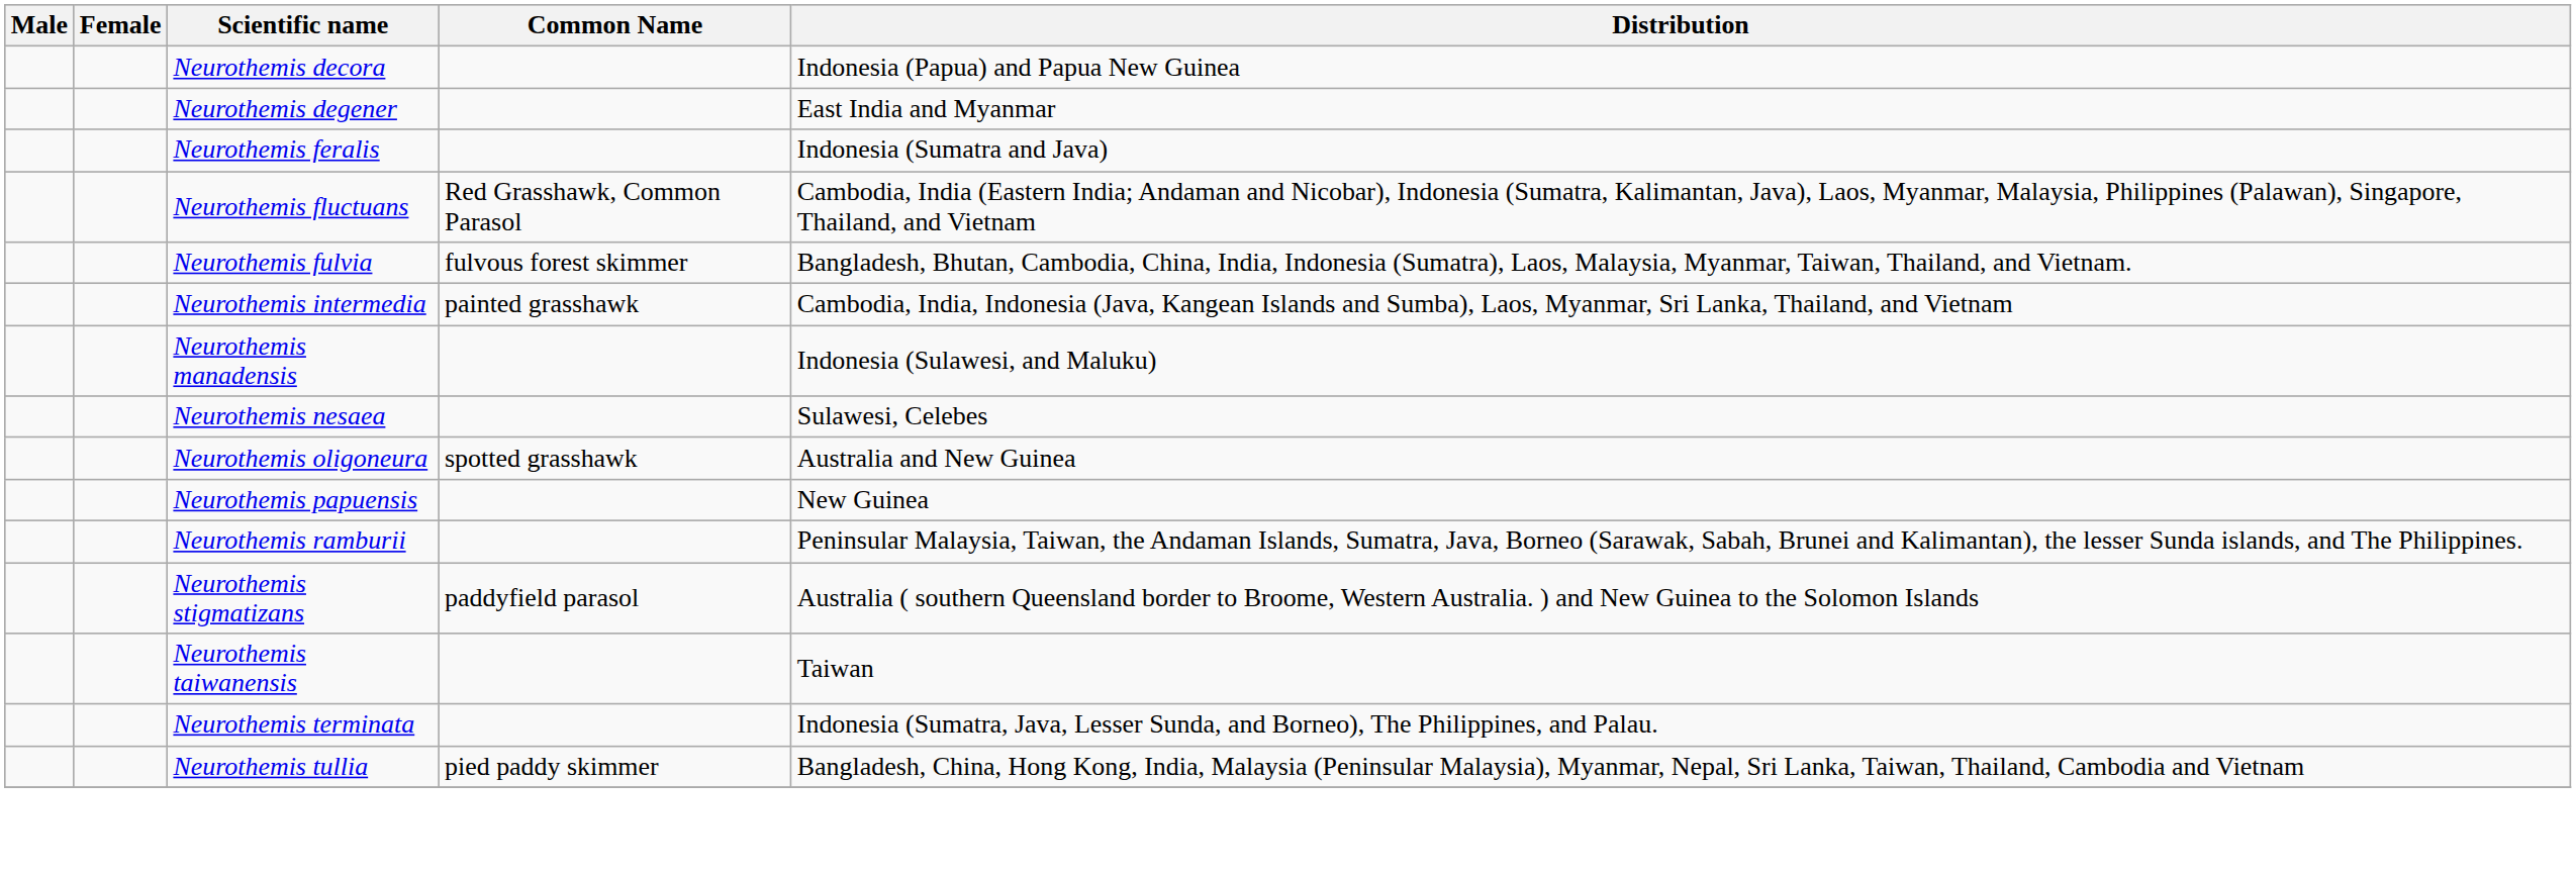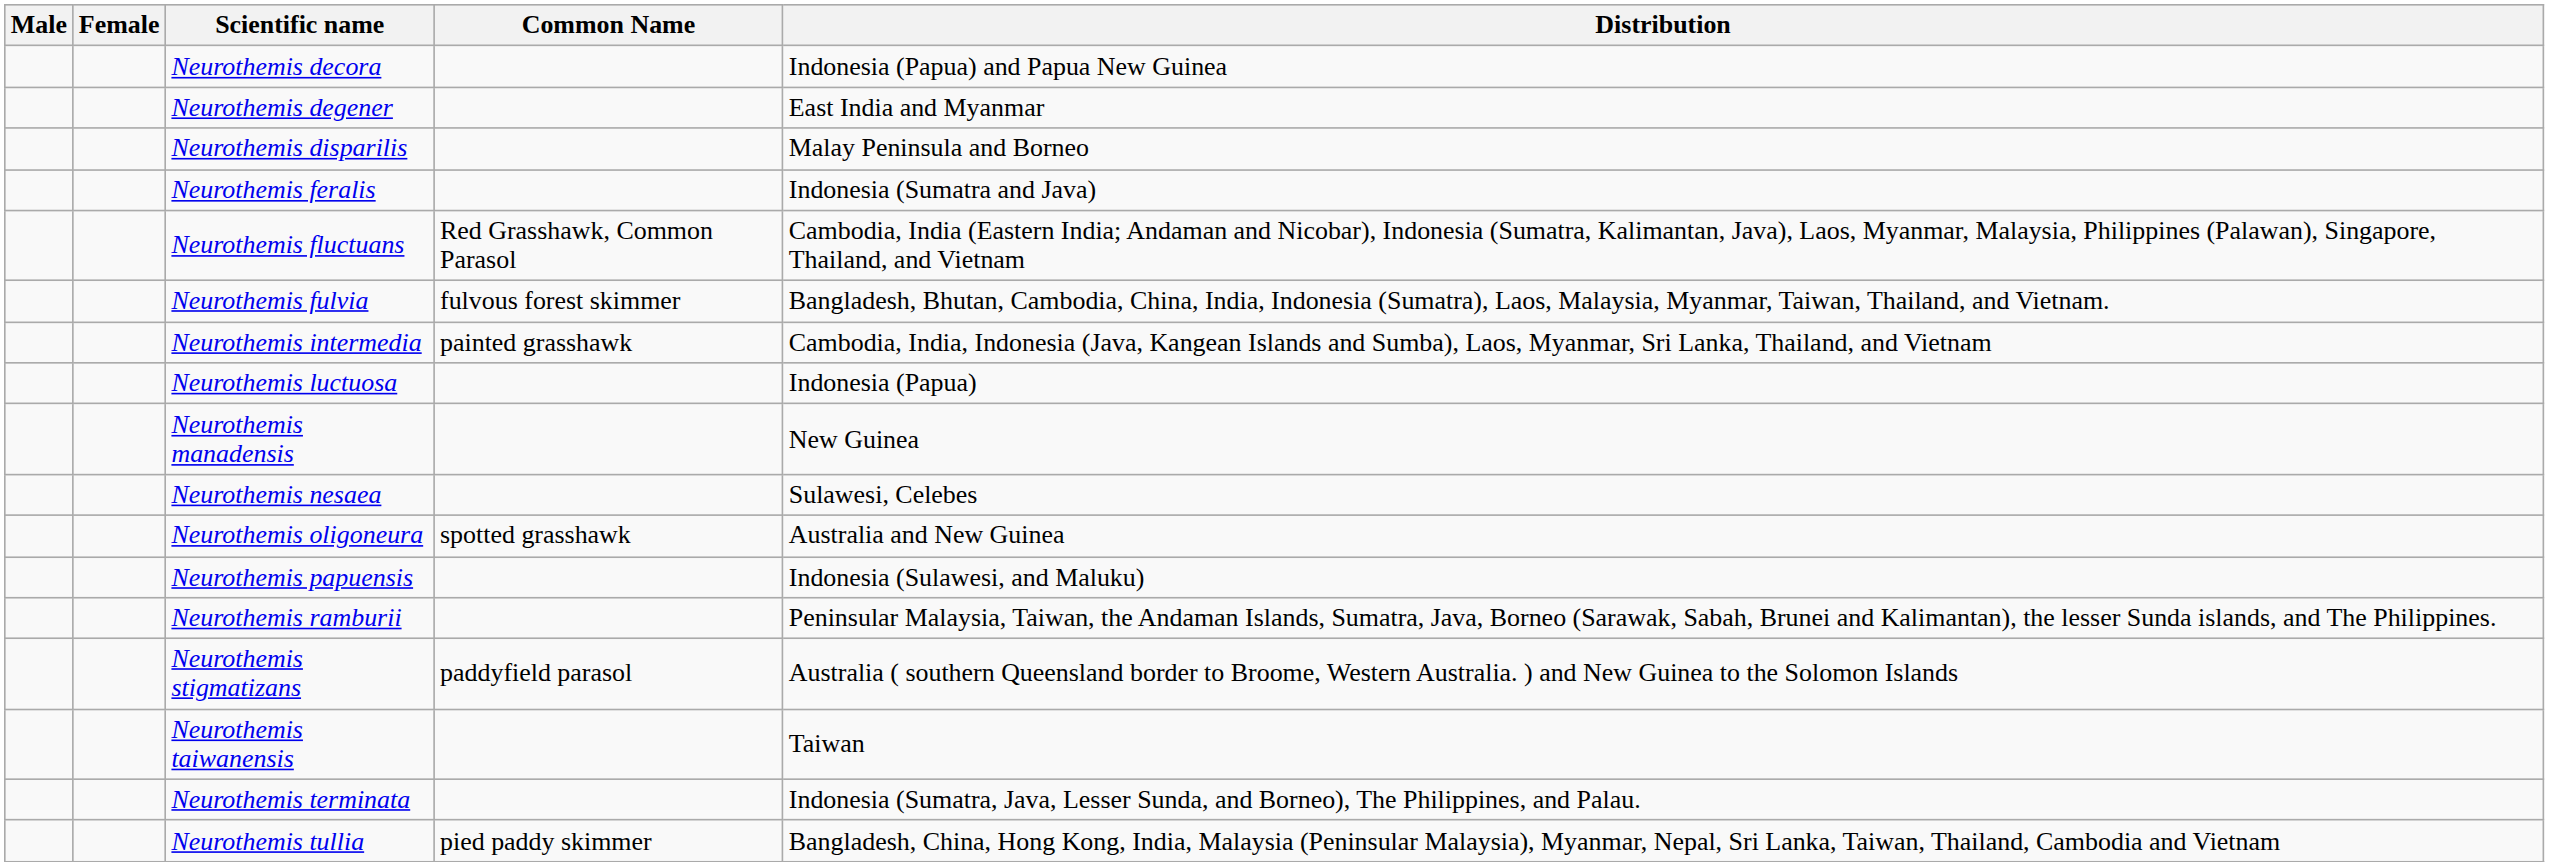+ row: Neurothemis disparilis | Malay Peninsula and Borneo
+ row: Neurothemis luctuosa | Indonesia (Papua)
Neurothemis manadensis | Distribution: Indonesia (Sulawesi, and Maluku) -> New Guinea
Neurothemis papuensis | Distribution: New Guinea -> Indonesia (Sulawesi, and Maluku)
